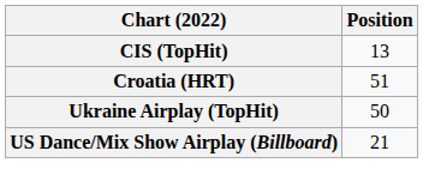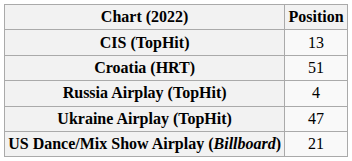+ row: Russia Airplay (TopHit) | 4
Ukraine Airplay (TopHit) | Position: 50 -> 47
